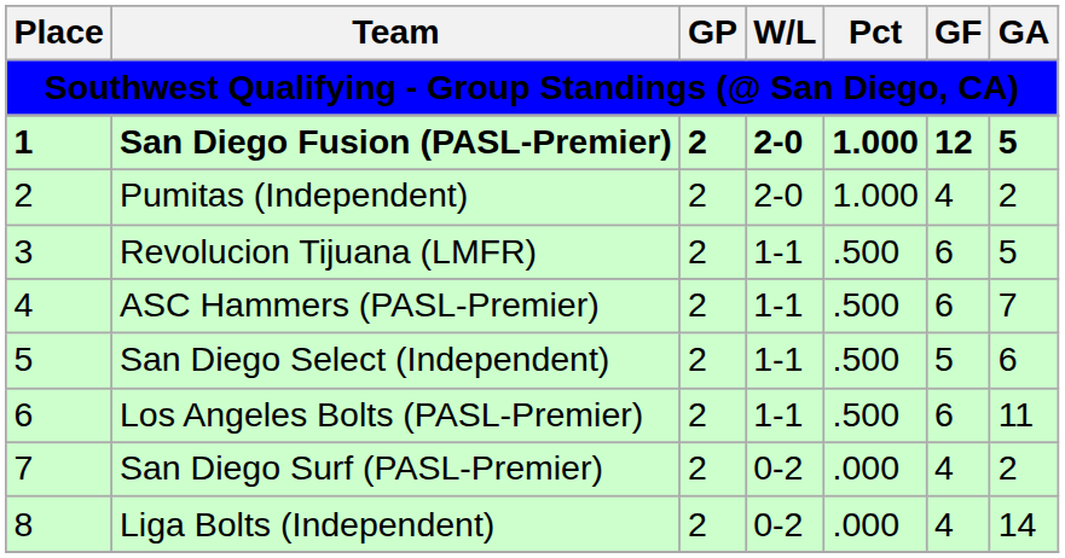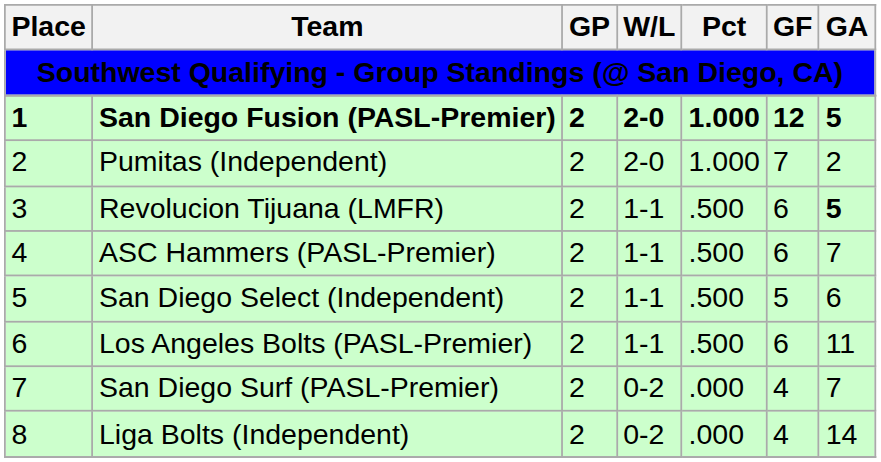Pumitas (Independent) | GF: 4 -> 7
Revolucion Tijuana (LMFR) | GA: normal -> bold
San Diego Surf (PASL-Premier) | GA: 2 -> 7
